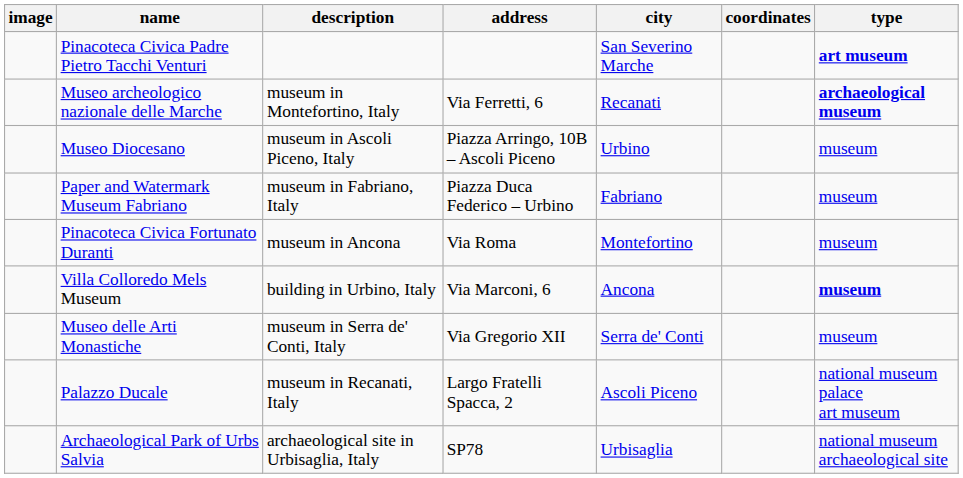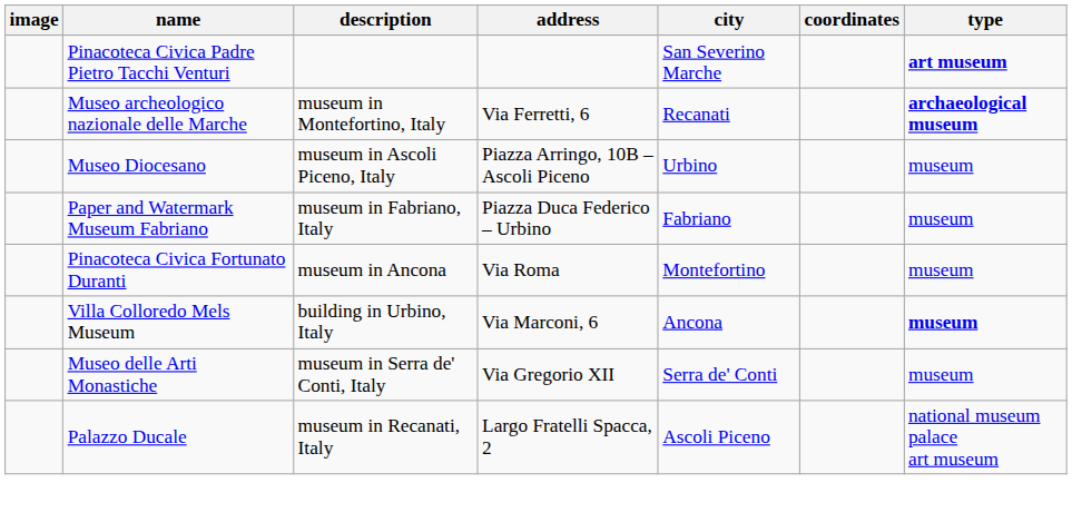- row: Archaeological Park of Urbs Salvia | archaeological site in Urbisaglia, Italy | SP78 | Urbisaglia | national museum archaeological site
